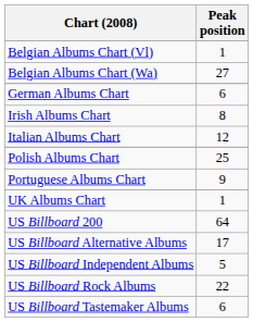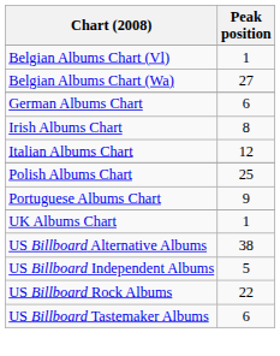- row: US Billboard 200 | 64
US Billboard Alternative Albums | Peak position: 17 -> 38
